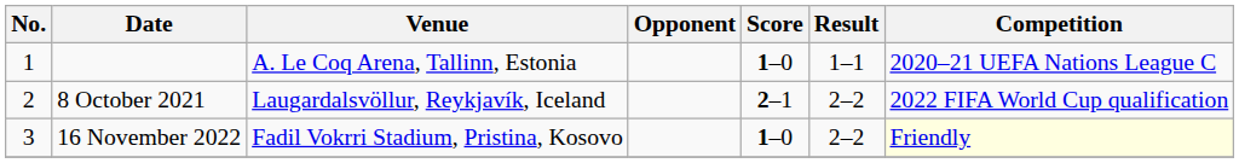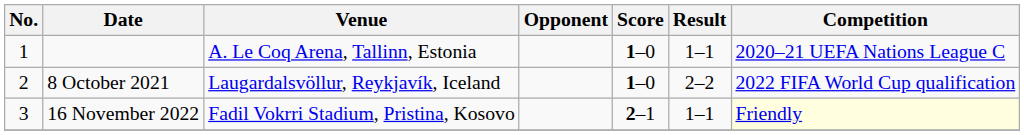8 October 2021 | Score: 2–1 -> 1–0
16 November 2022 | Score: 1–0 -> 2–1
16 November 2022 | Result: 2–2 -> 1–1
